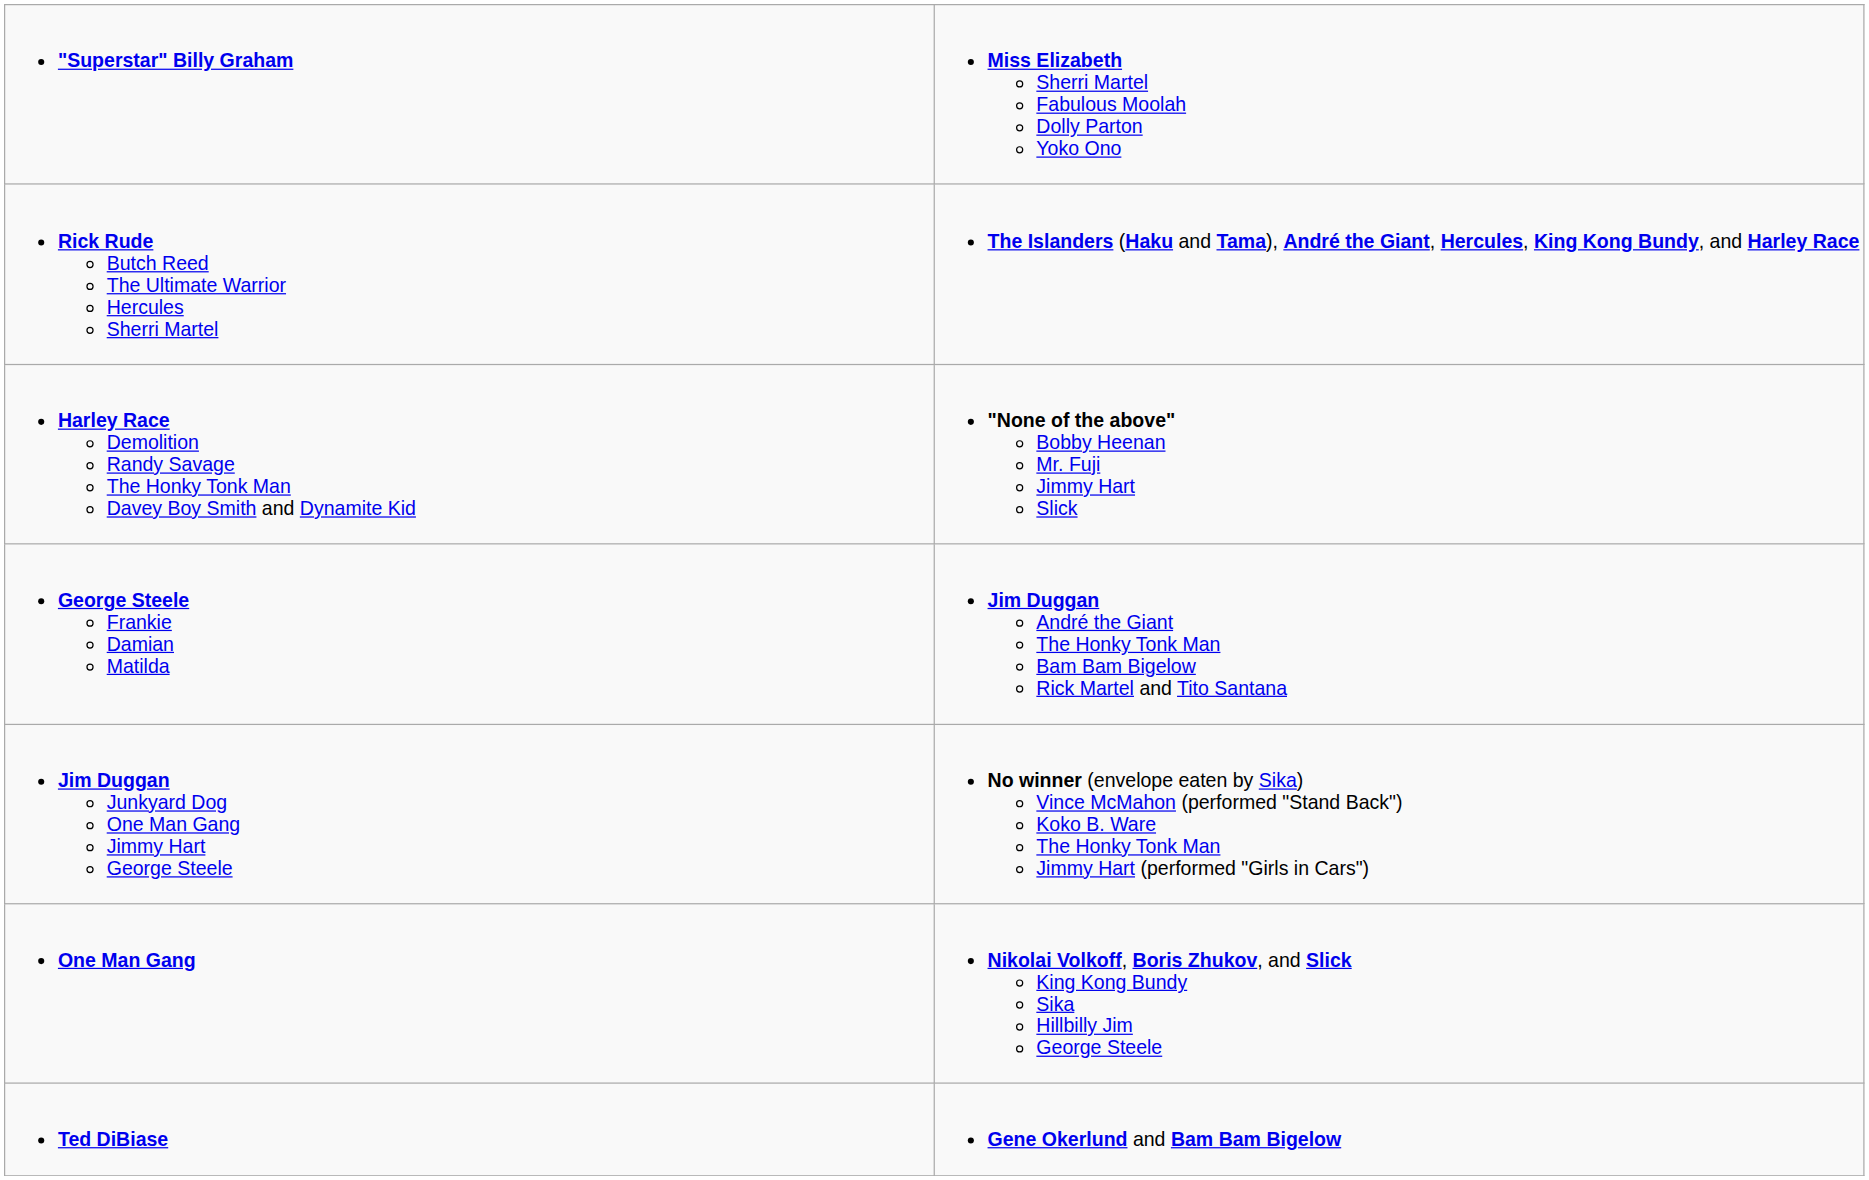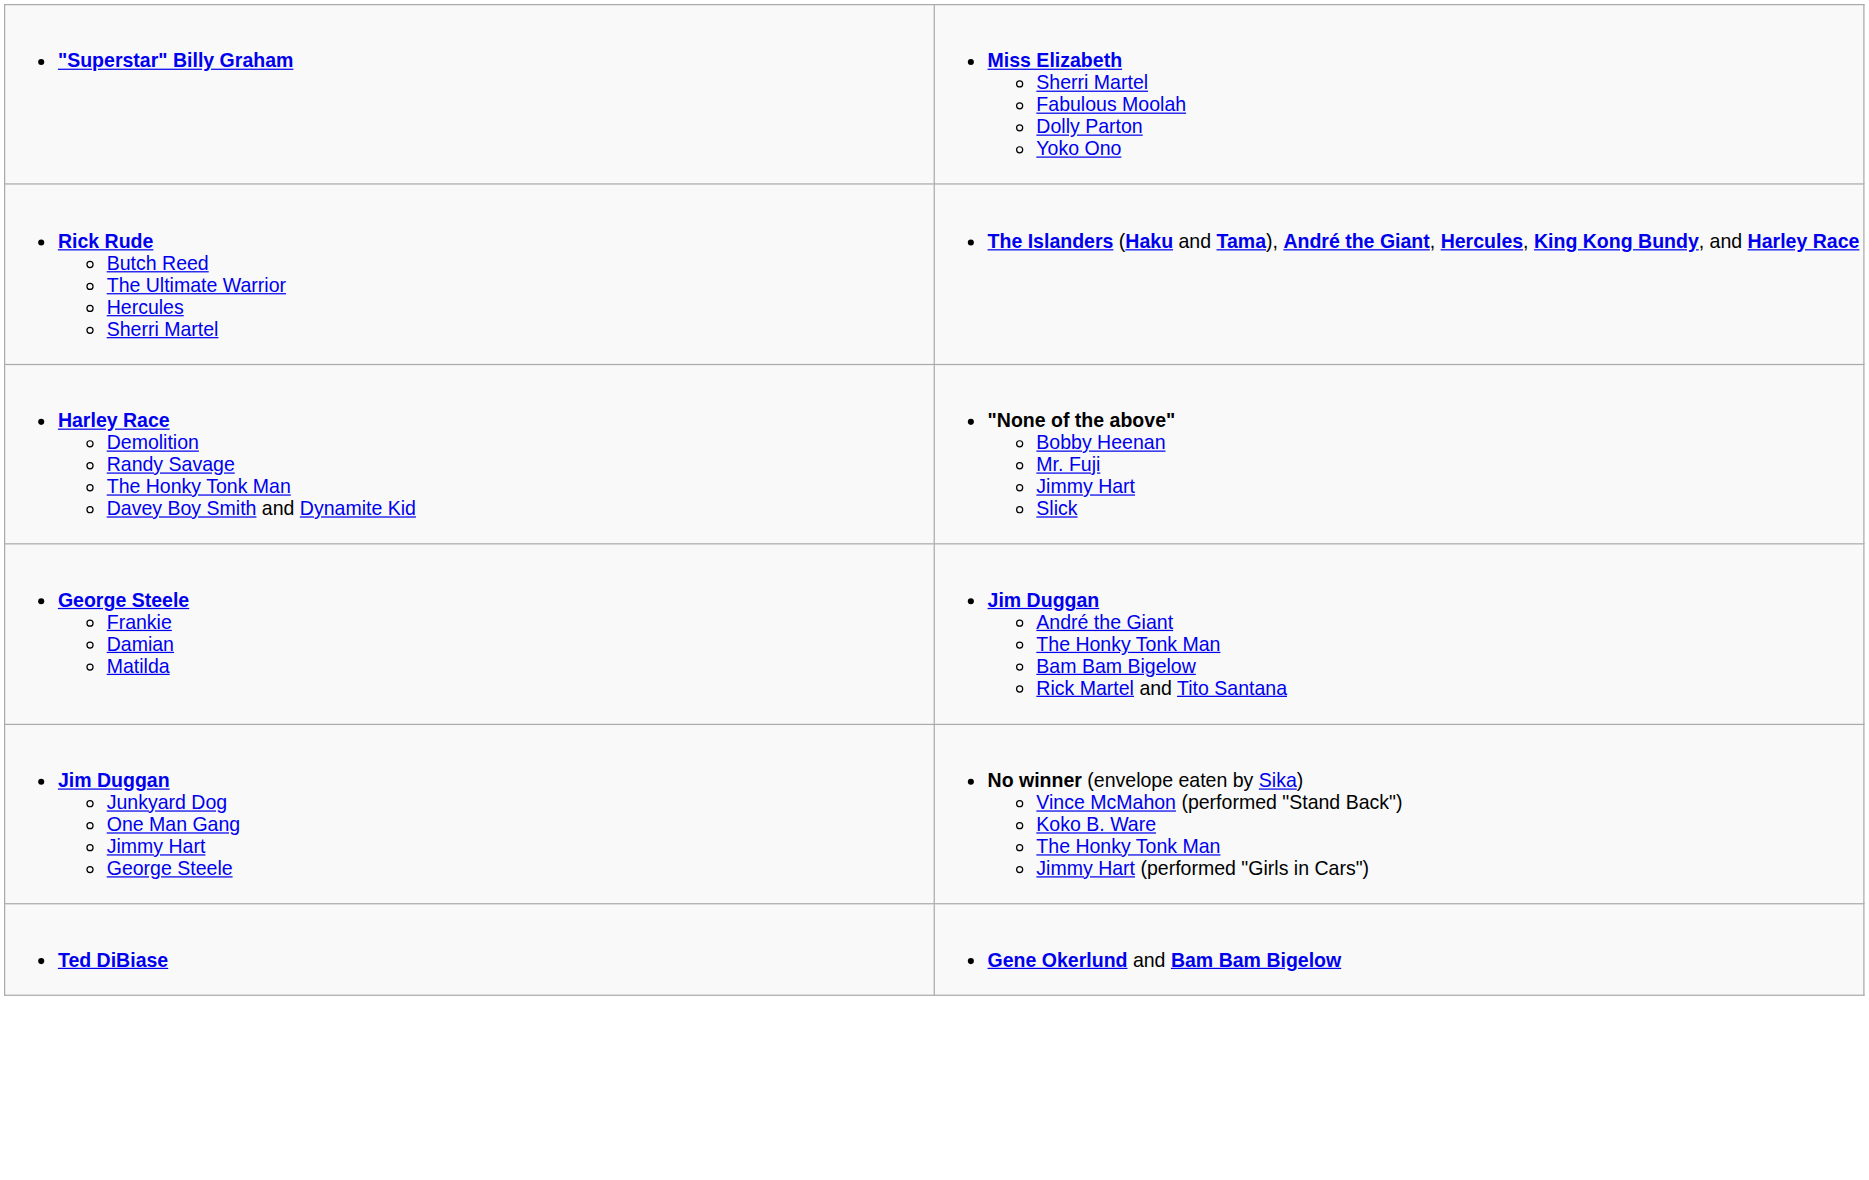- row: One Man Gang | Nikolai Volkoff, Boris Zhukov, and Slick King Kong Bundy Sika Hillbilly Jim George Steele
